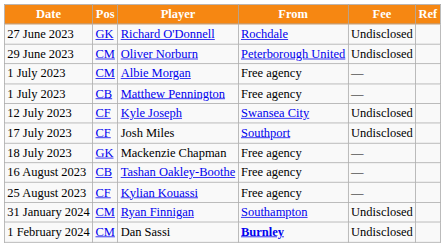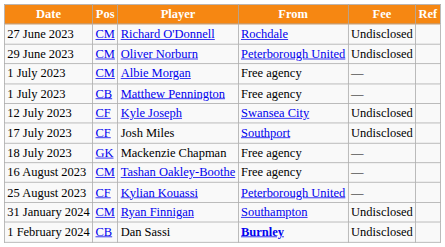Richard O'Donnell | Pos: GK -> CM
Tashan Oakley-Boothe | Pos: CB -> CM
Kylian Kouassi | From: Free agency -> Peterborough United
Dan Sassi | Pos: CM -> CB
